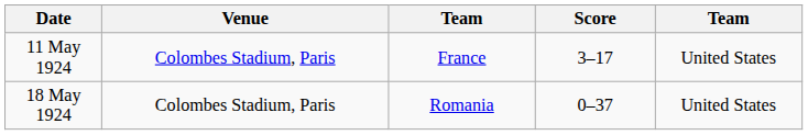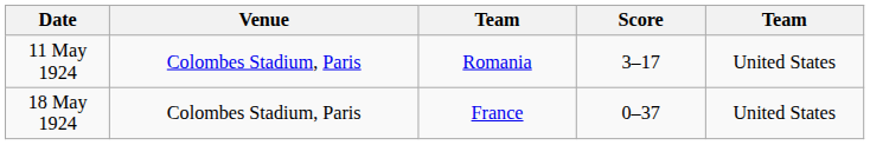11 May 1924 | column 3: France -> Romania
18 May 1924 | column 3: Romania -> France
